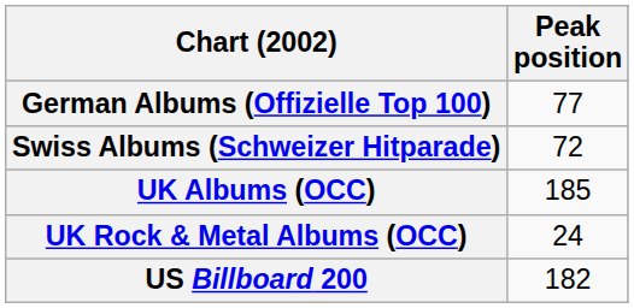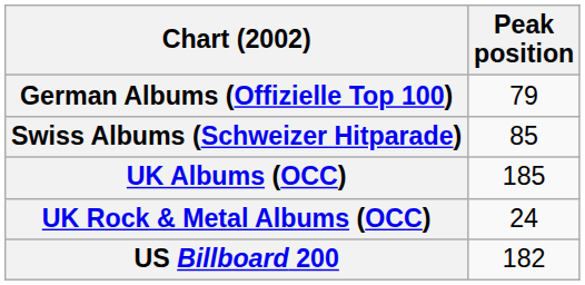German Albums (Offizielle Top 100) | Peak position: 77 -> 79
Swiss Albums (Schweizer Hitparade) | Peak position: 72 -> 85
